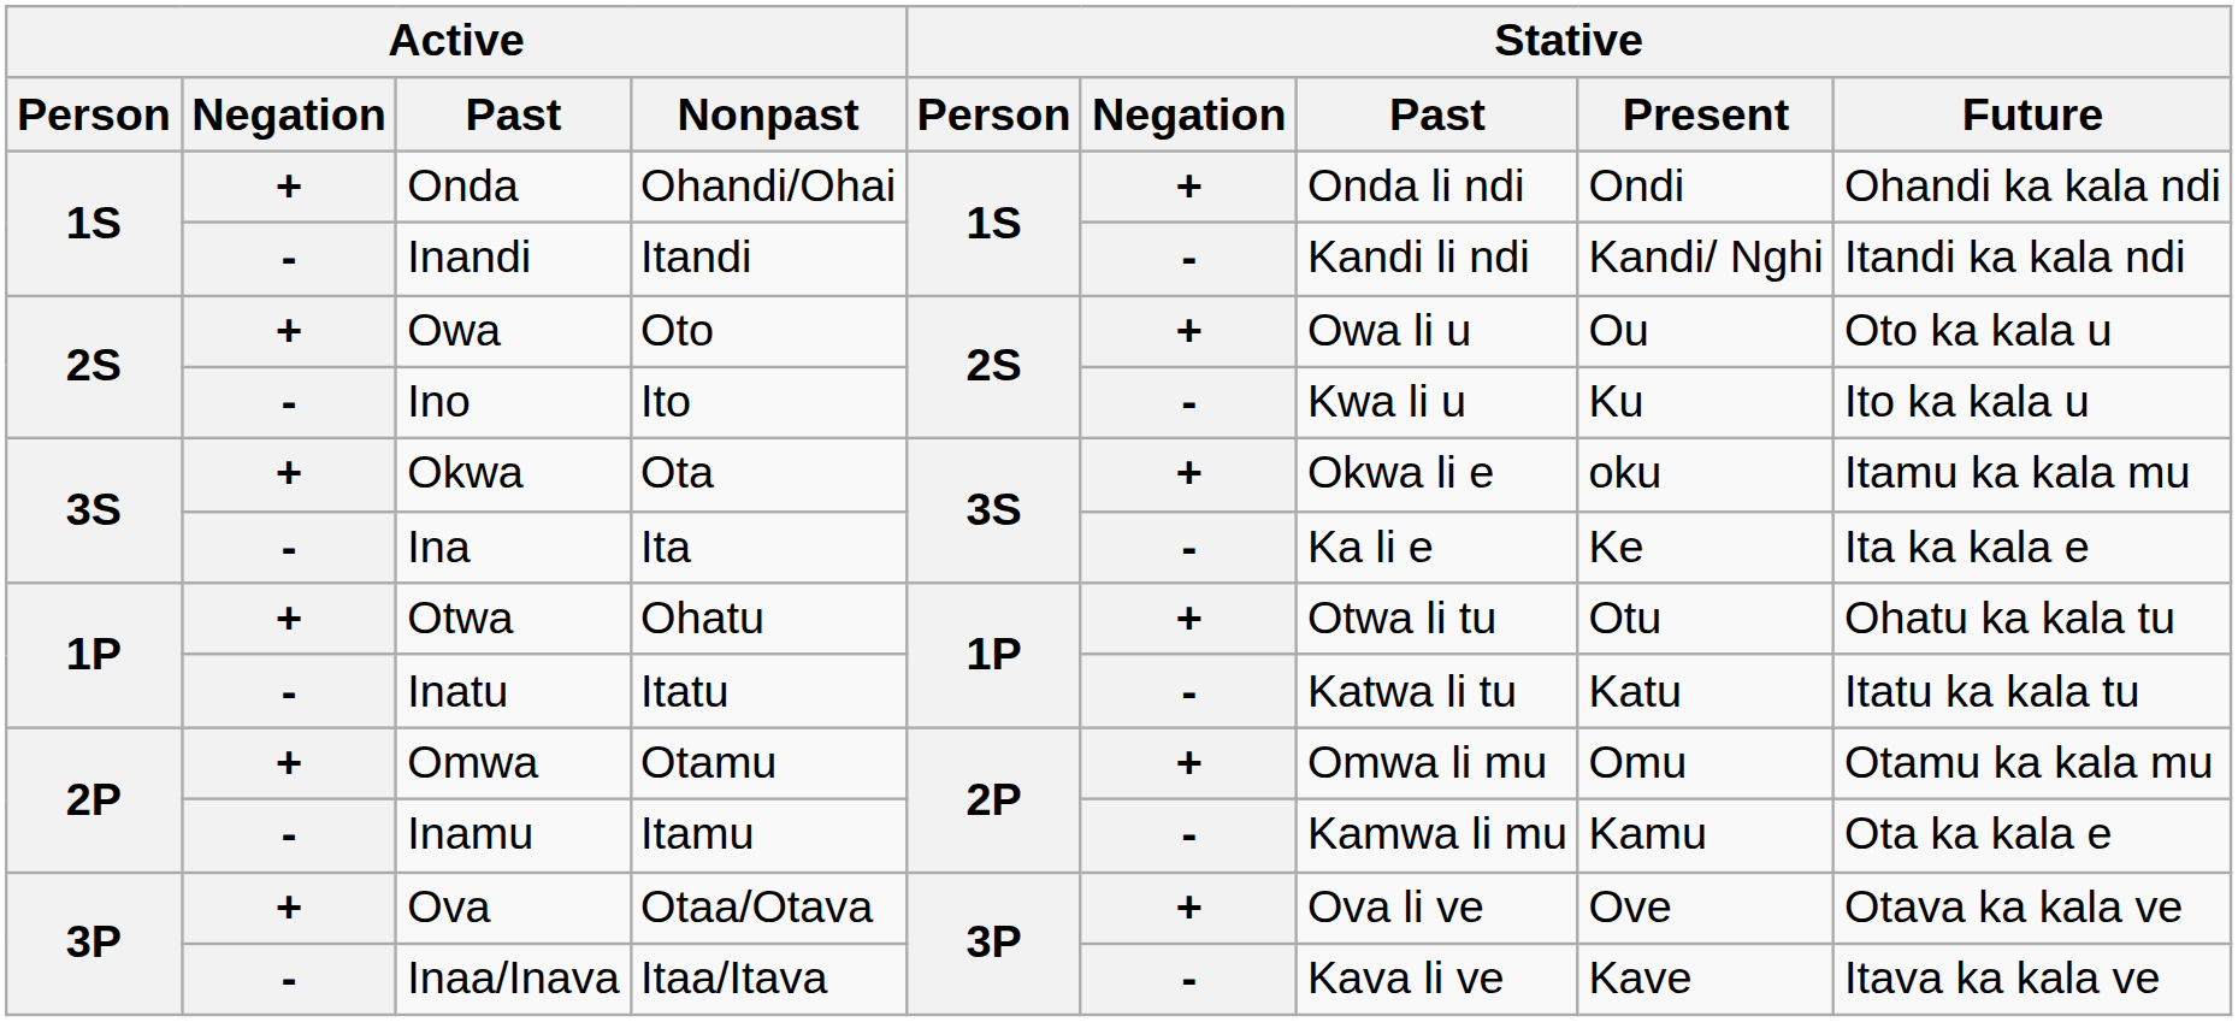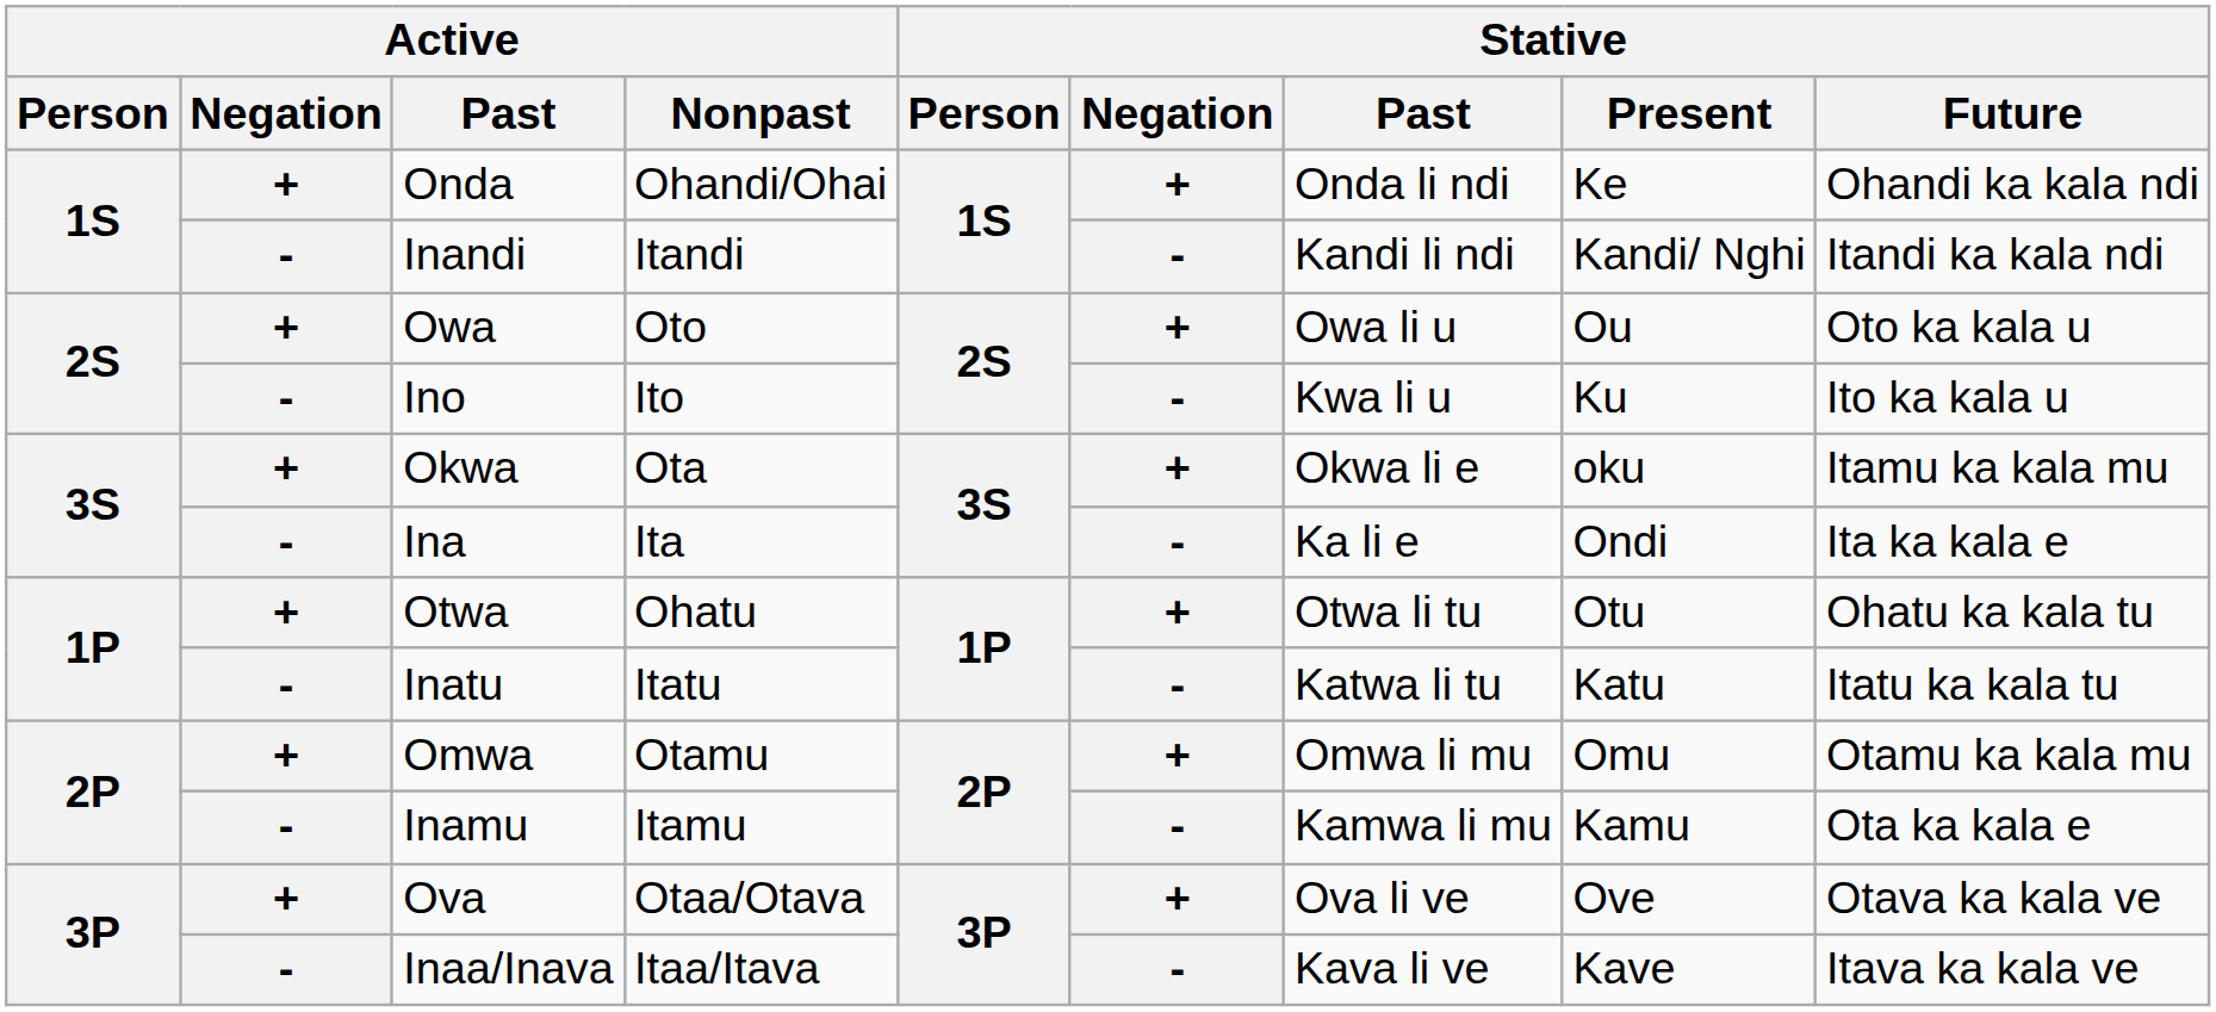Onda | Stative / Present: Ondi -> Ke
Ina | Stative / Present: Ke -> Ondi
